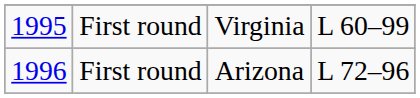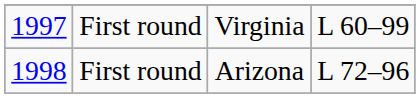Virginia | column 1: 1995 -> 1997
Arizona | column 1: 1996 -> 1998
